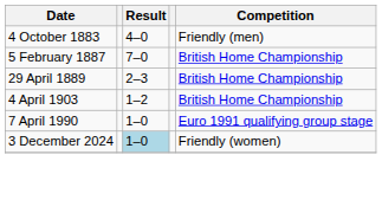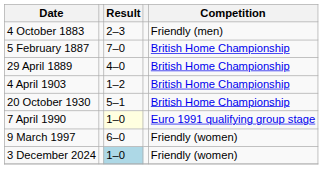4 October 1883 | Result: 4–0 -> 2–3
29 April 1889 | Result: 2–3 -> 4–0
+ row: 20 October 1930 | 5–1 | British Home Championship
7 April 1990 | Result: no background -> lightyellow background
+ row: 9 March 1997 | 6–0 | Friendly (women)
